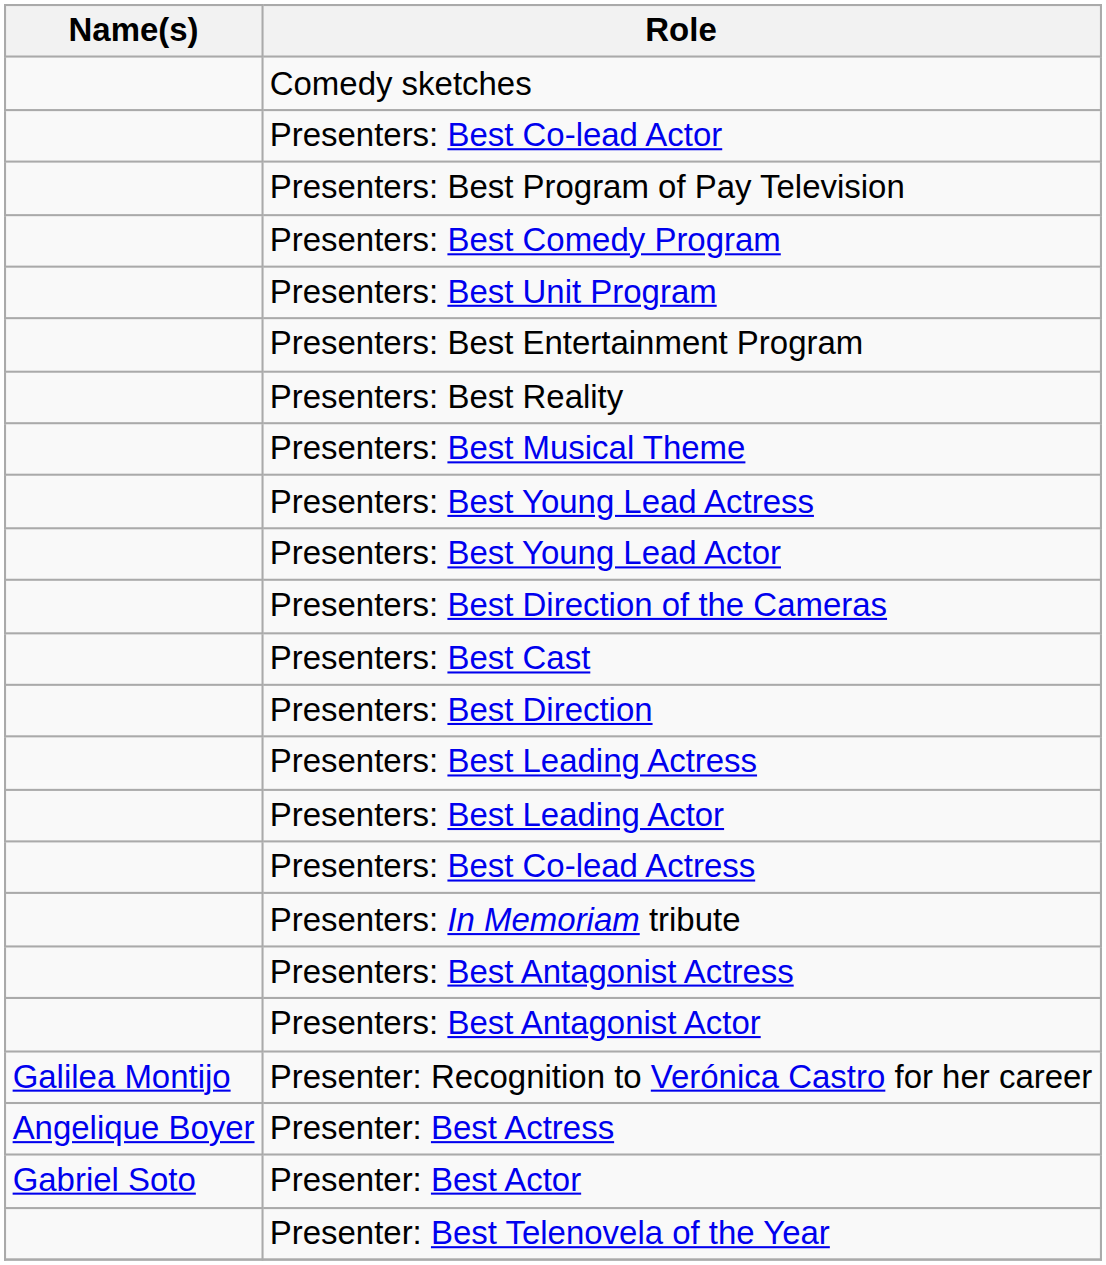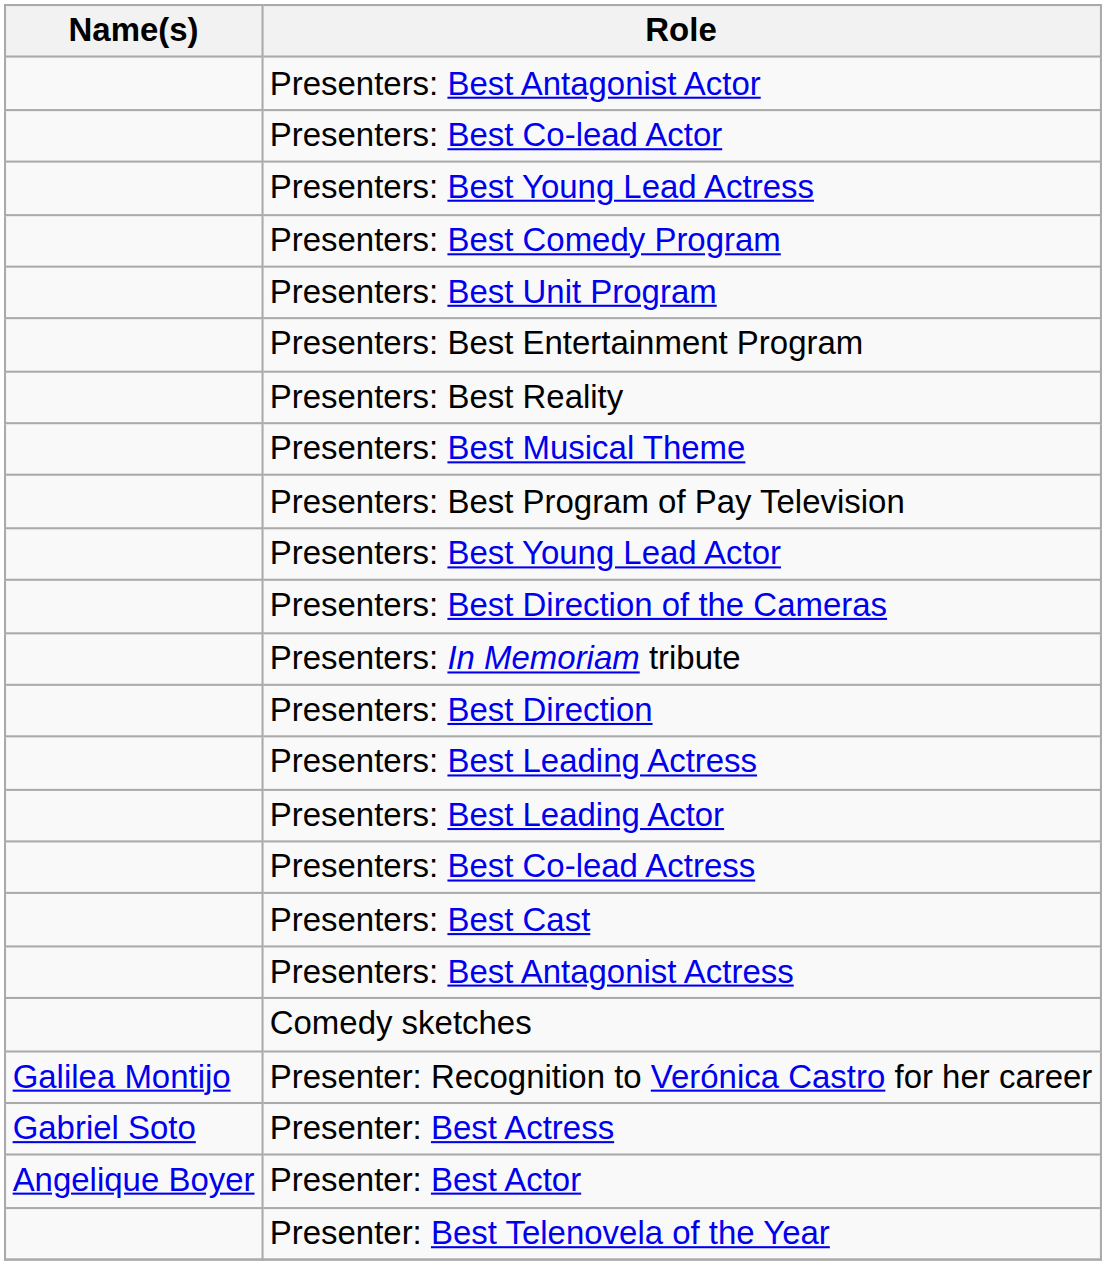rows swapped: Comedy sketches <-> Presenters: Best Antagonist Actor
rows swapped: Presenters: Best Program of Pay Television <-> Presenters: Best Young Lead Actress
rows swapped: Presenters: Best Cast <-> Presenters: In Memoriam tribute
Presenter: Best Actress | Name(s): Angelique Boyer -> Gabriel Soto
Presenter: Best Actor | Name(s): Gabriel Soto -> Angelique Boyer
